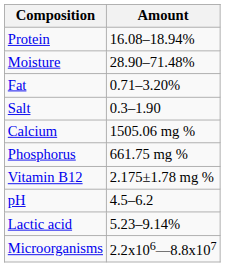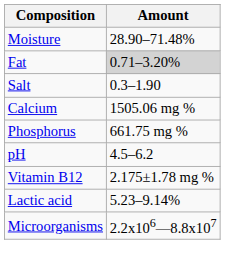- row: Protein | 16.08–18.94%
Fat | Amount: no background -> lightgrey background
rows swapped: Vitamin B12 <-> pH
